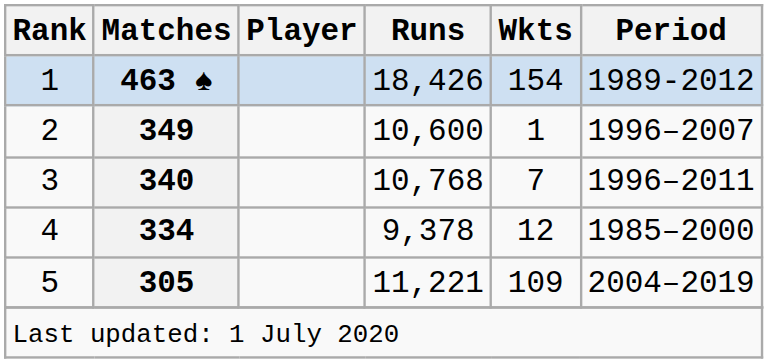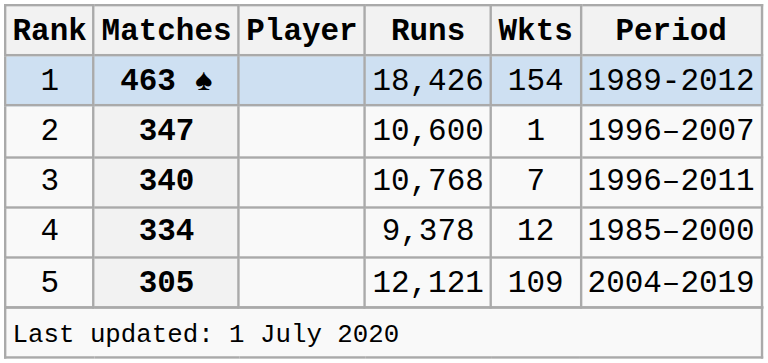2 | Matches: 349 -> 347
5 | Runs: 11,221 -> 12,121
